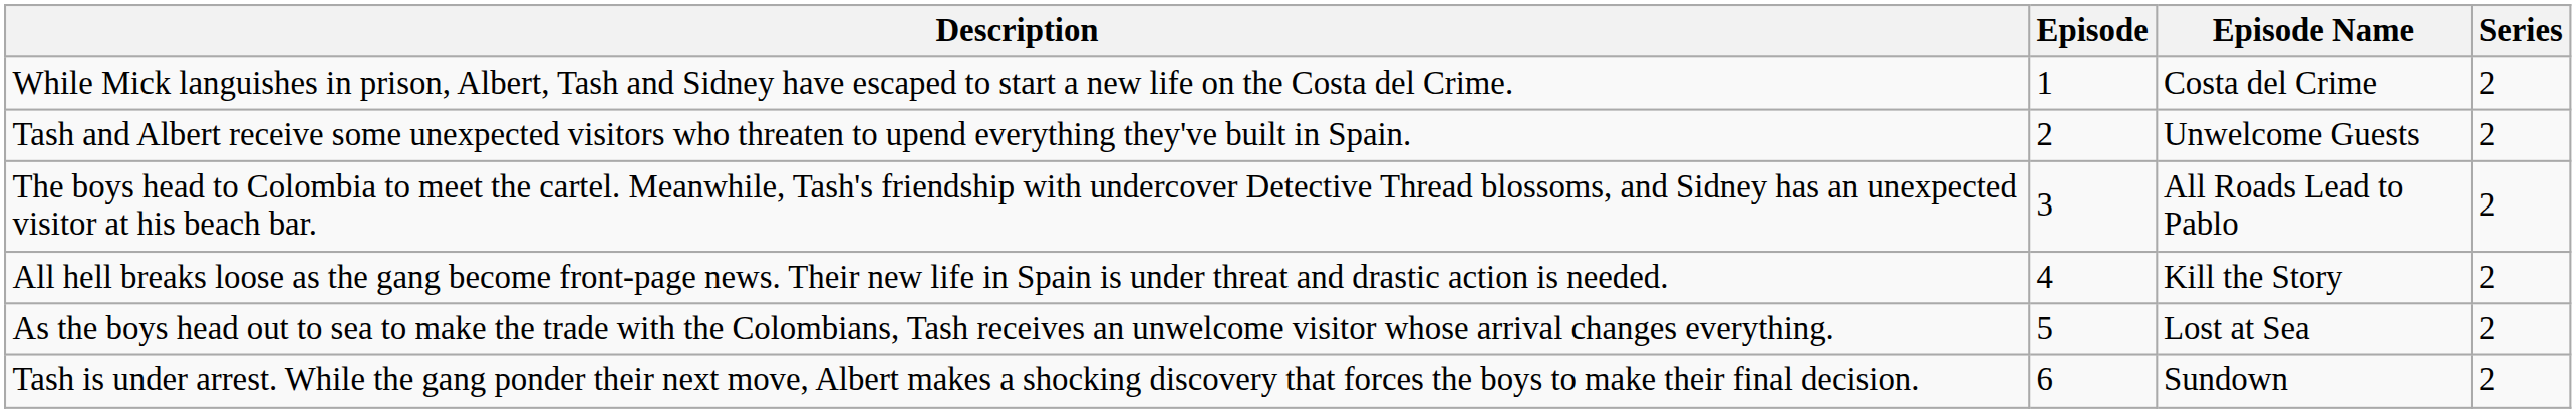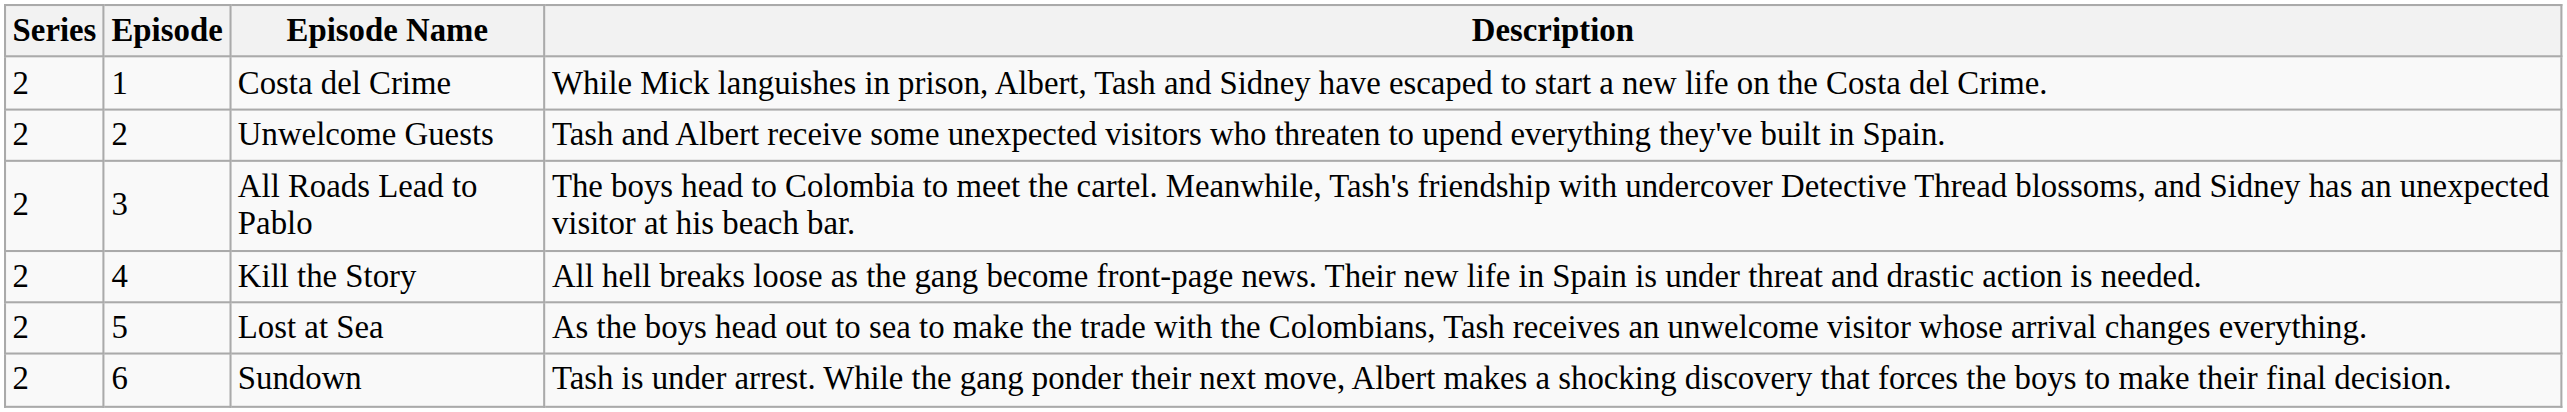columns swapped: Series <-> Description
